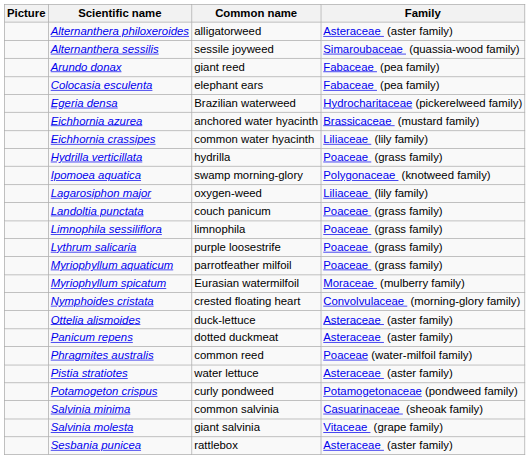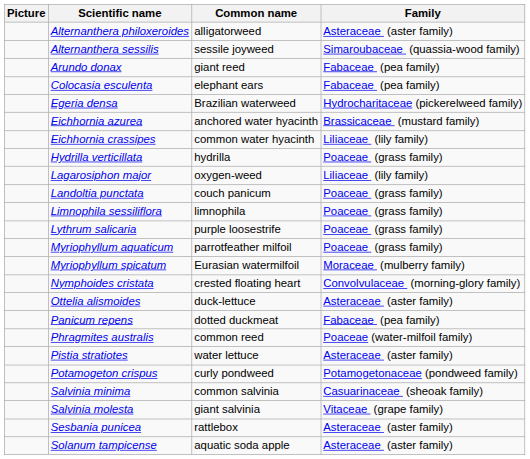- row: Ipomoea aquatica | swamp morning-glory | Polygonaceae (knotweed family)
Panicum repens | Family: Asteraceae (aster family) -> Fabaceae (pea family)
+ row: Solanum tampicense | aquatic soda apple | Asteraceae (aster family)
